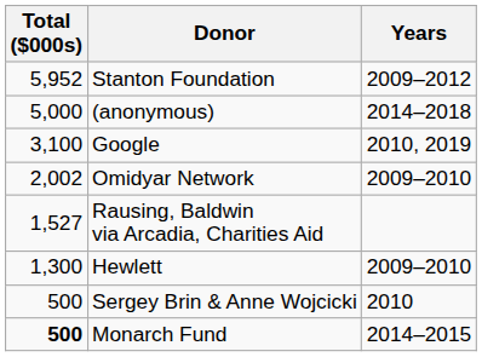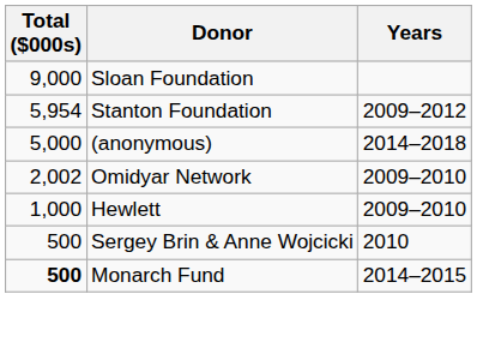+ row: 9,000 | Sloan Foundation
Stanton Foundation | Total ($000s): 5,952 -> 5,954
- row: 3,100 | Google | 2010, 2019
- row: 1,527 | Rausing, Baldwin via Arcadia, Charities Aid
Hewlett | Total ($000s): 1,300 -> 1,000
